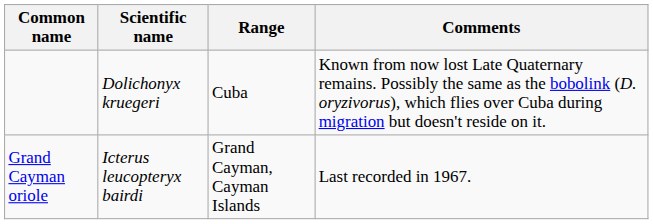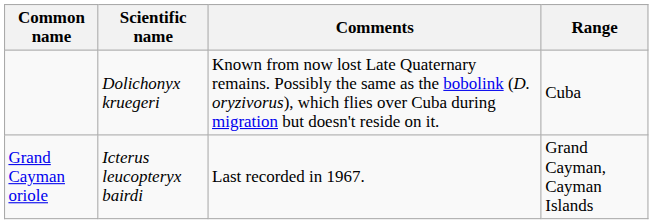columns swapped: Range <-> Comments
